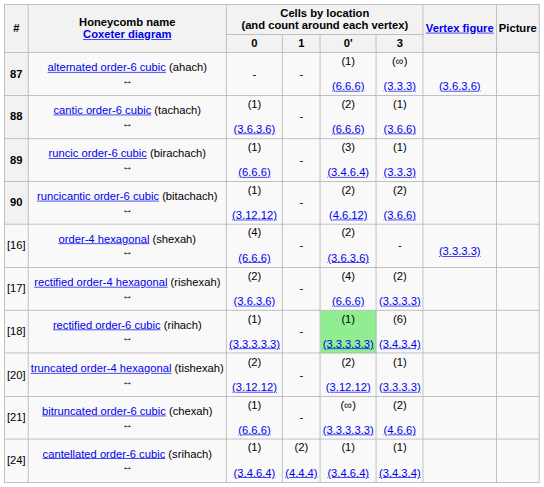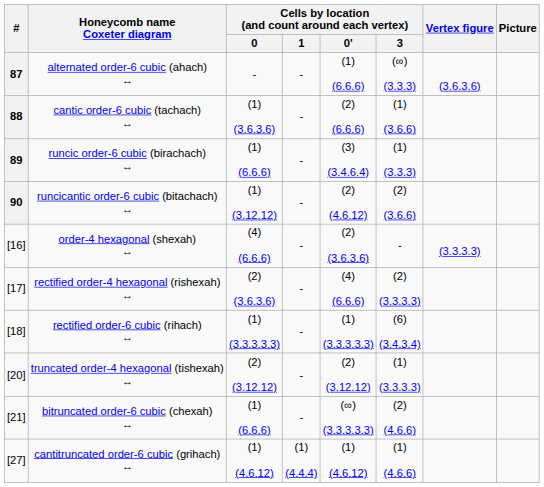rectified order-6 cubic (rihach) ↔ | Cells by location (and count around each vertex) / 0': lightgreen background -> no background
- row: [24] | cantellated order-6 cubic (srihach) ↔ | (1) (3.4.6.4) | (2) (4.4.4) | (1) (3.4.6.4) | (1) (3.4.3.4)
+ row: [27] | cantitruncated order-6 cubic (grihach) ↔ | (1) (4.6.12) | (1) (4.4.4) | (1) (4.6.12) | (1) (4.6.6)
